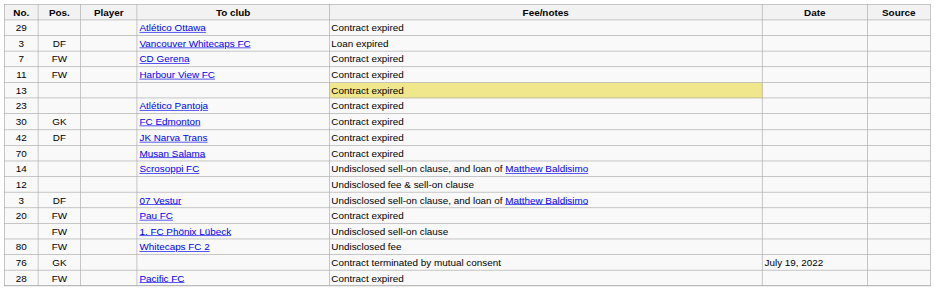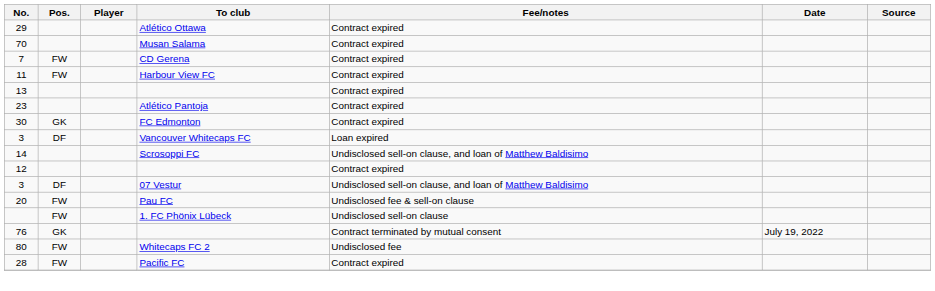rows swapped: 3 / Vancouver Whitecaps FC <-> 70
13 | Fee/notes: khaki background -> no background
- row: 42 | DF | JK Narva Trans | Contract expired
12 | Fee/notes: Undisclosed fee & sell-on clause -> Contract expired
20 | Fee/notes: Contract expired -> Undisclosed fee & sell-on clause
rows swapped: 76 <-> 80
